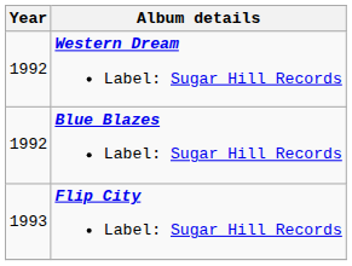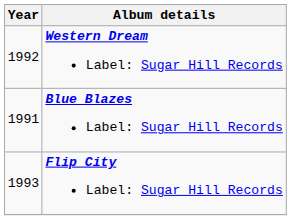Blue Blazes Label: Sugar Hill Records | Year: 1992 -> 1991
